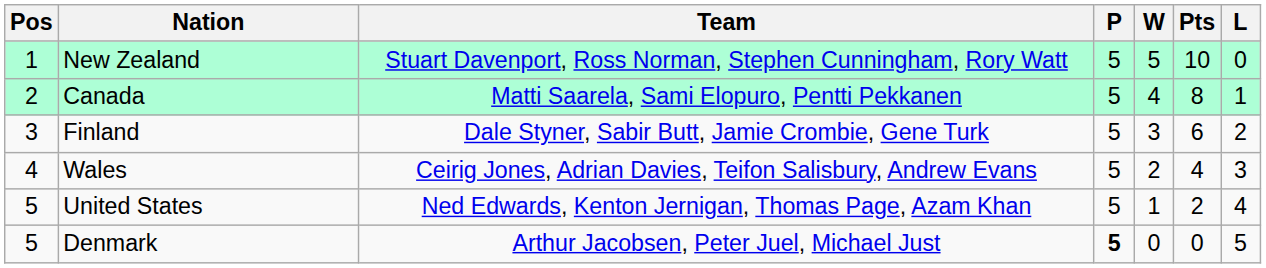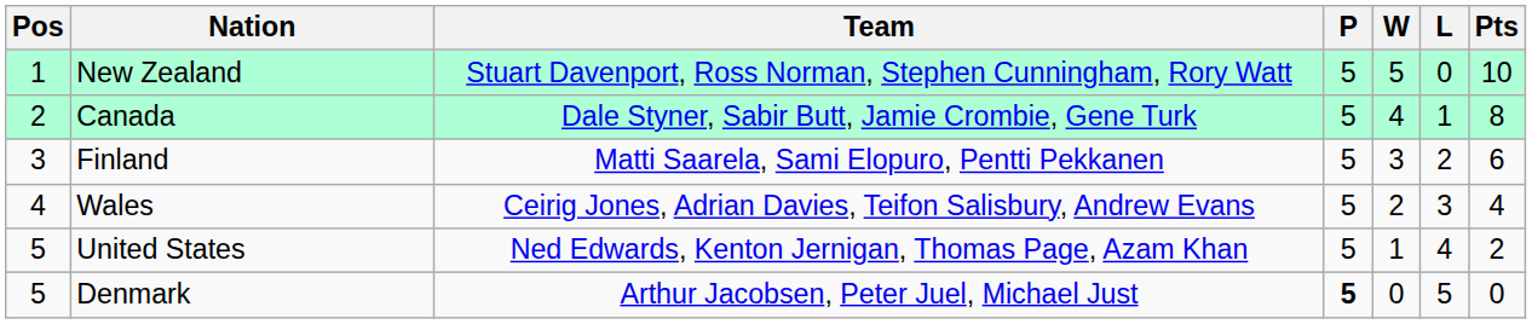columns swapped: L <-> Pts
Canada | Team: Matti Saarela, Sami Elopuro, Pentti Pekkanen -> Dale Styner, Sabir Butt, Jamie Crombie, Gene Turk
Finland | Team: Dale Styner, Sabir Butt, Jamie Crombie, Gene Turk -> Matti Saarela, Sami Elopuro, Pentti Pekkanen
